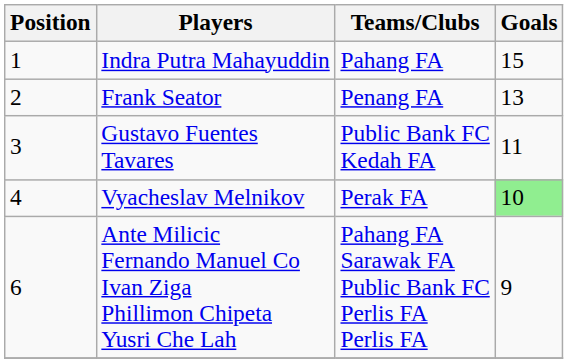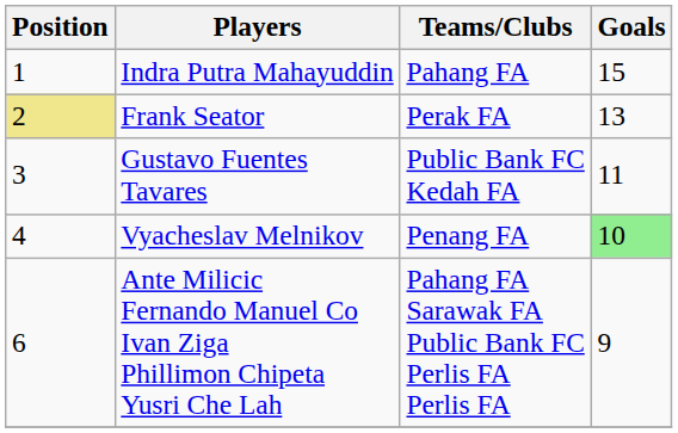Frank Seator | Position: no background -> khaki background
Frank Seator | Teams/Clubs: Penang FA -> Perak FA
Vyacheslav Melnikov | Teams/Clubs: Perak FA -> Penang FA
